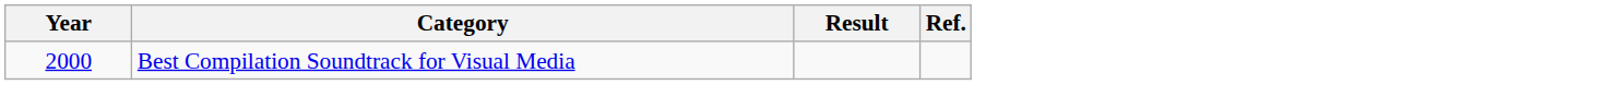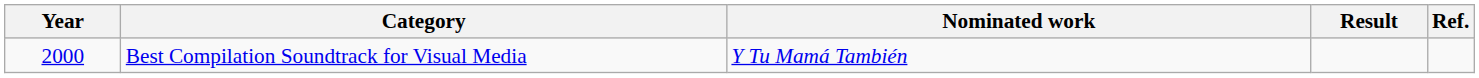+ column: Nominated work | Y Tu Mamá También
